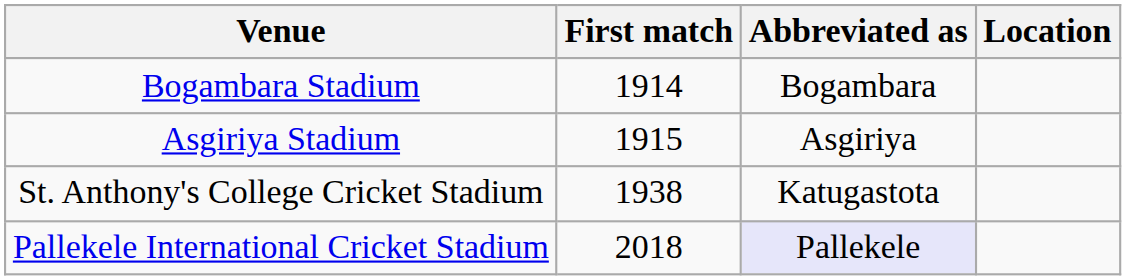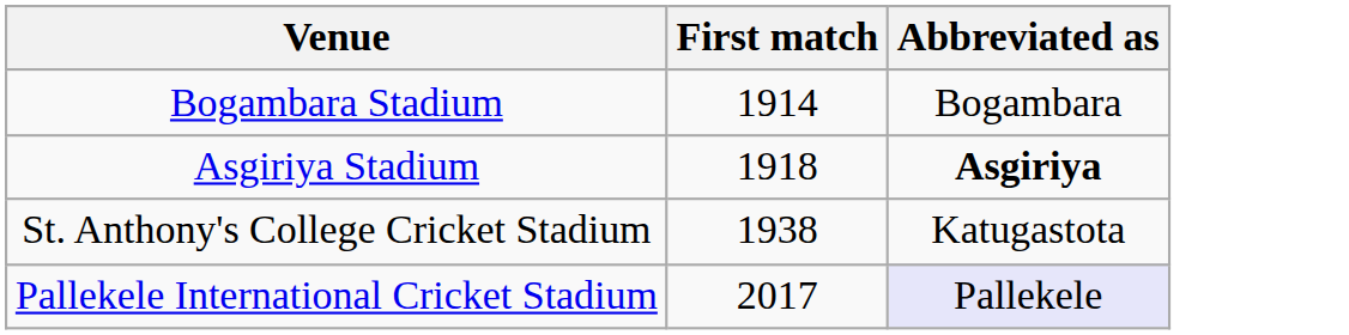- column: Location
Asgiriya Stadium | First match: 1915 -> 1918
Asgiriya Stadium | Abbreviated as: normal -> bold
Pallekele International Cricket Stadium | First match: 2018 -> 2017
